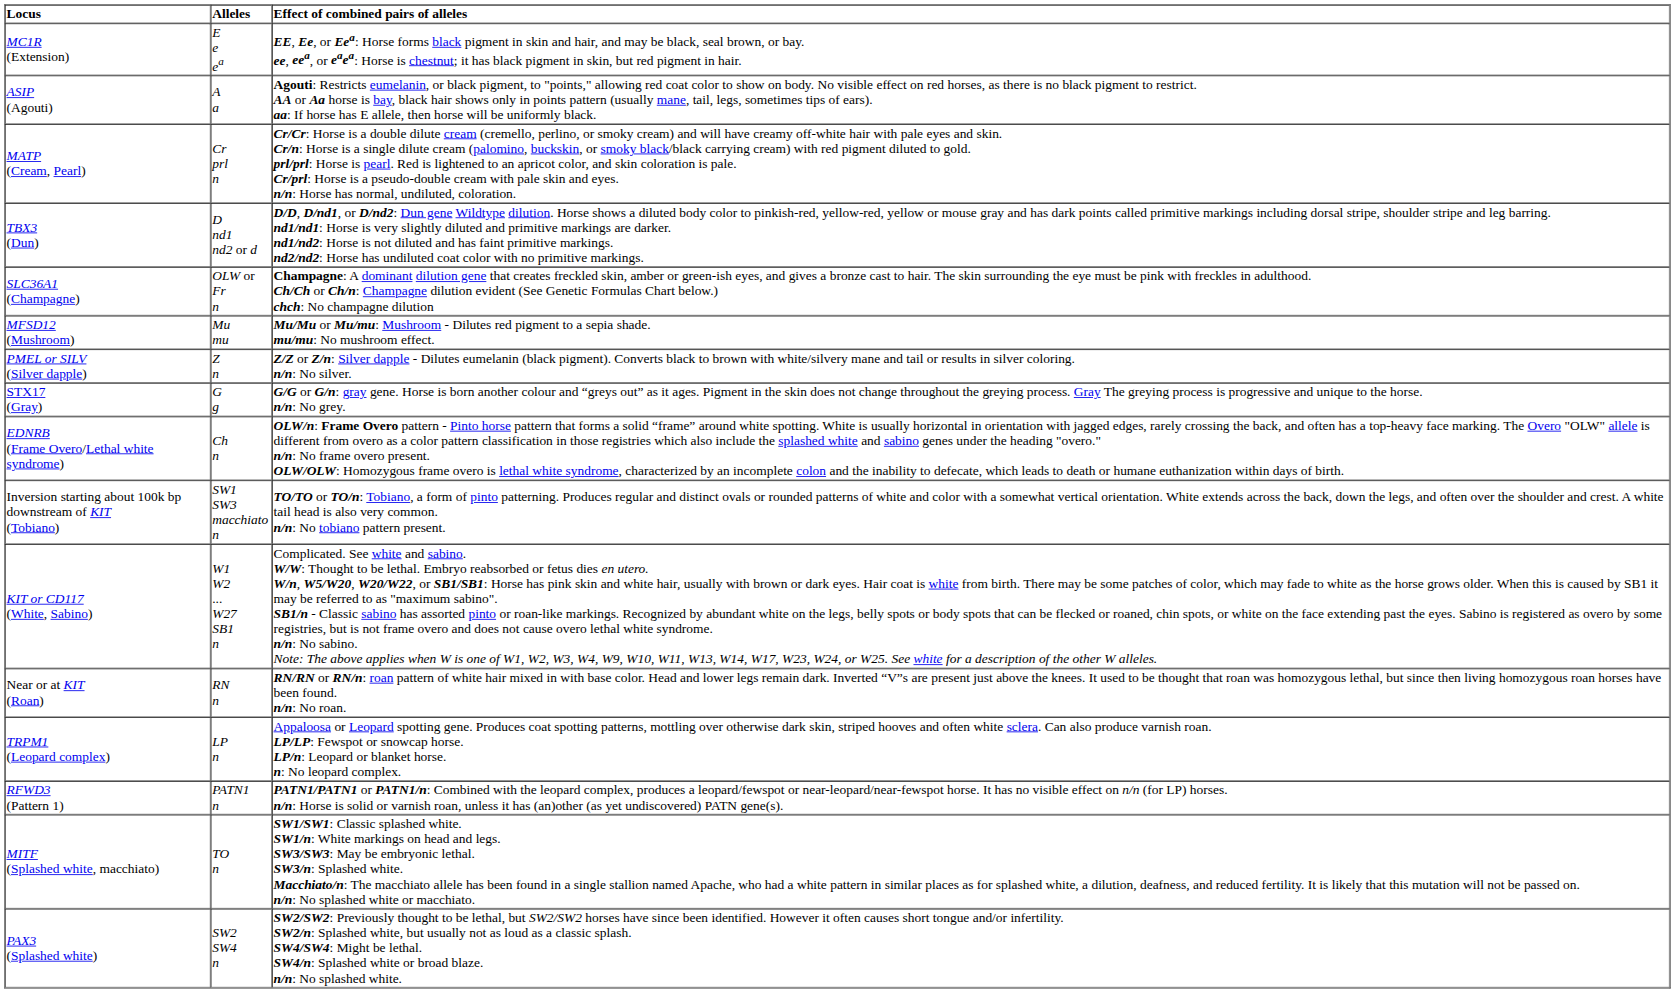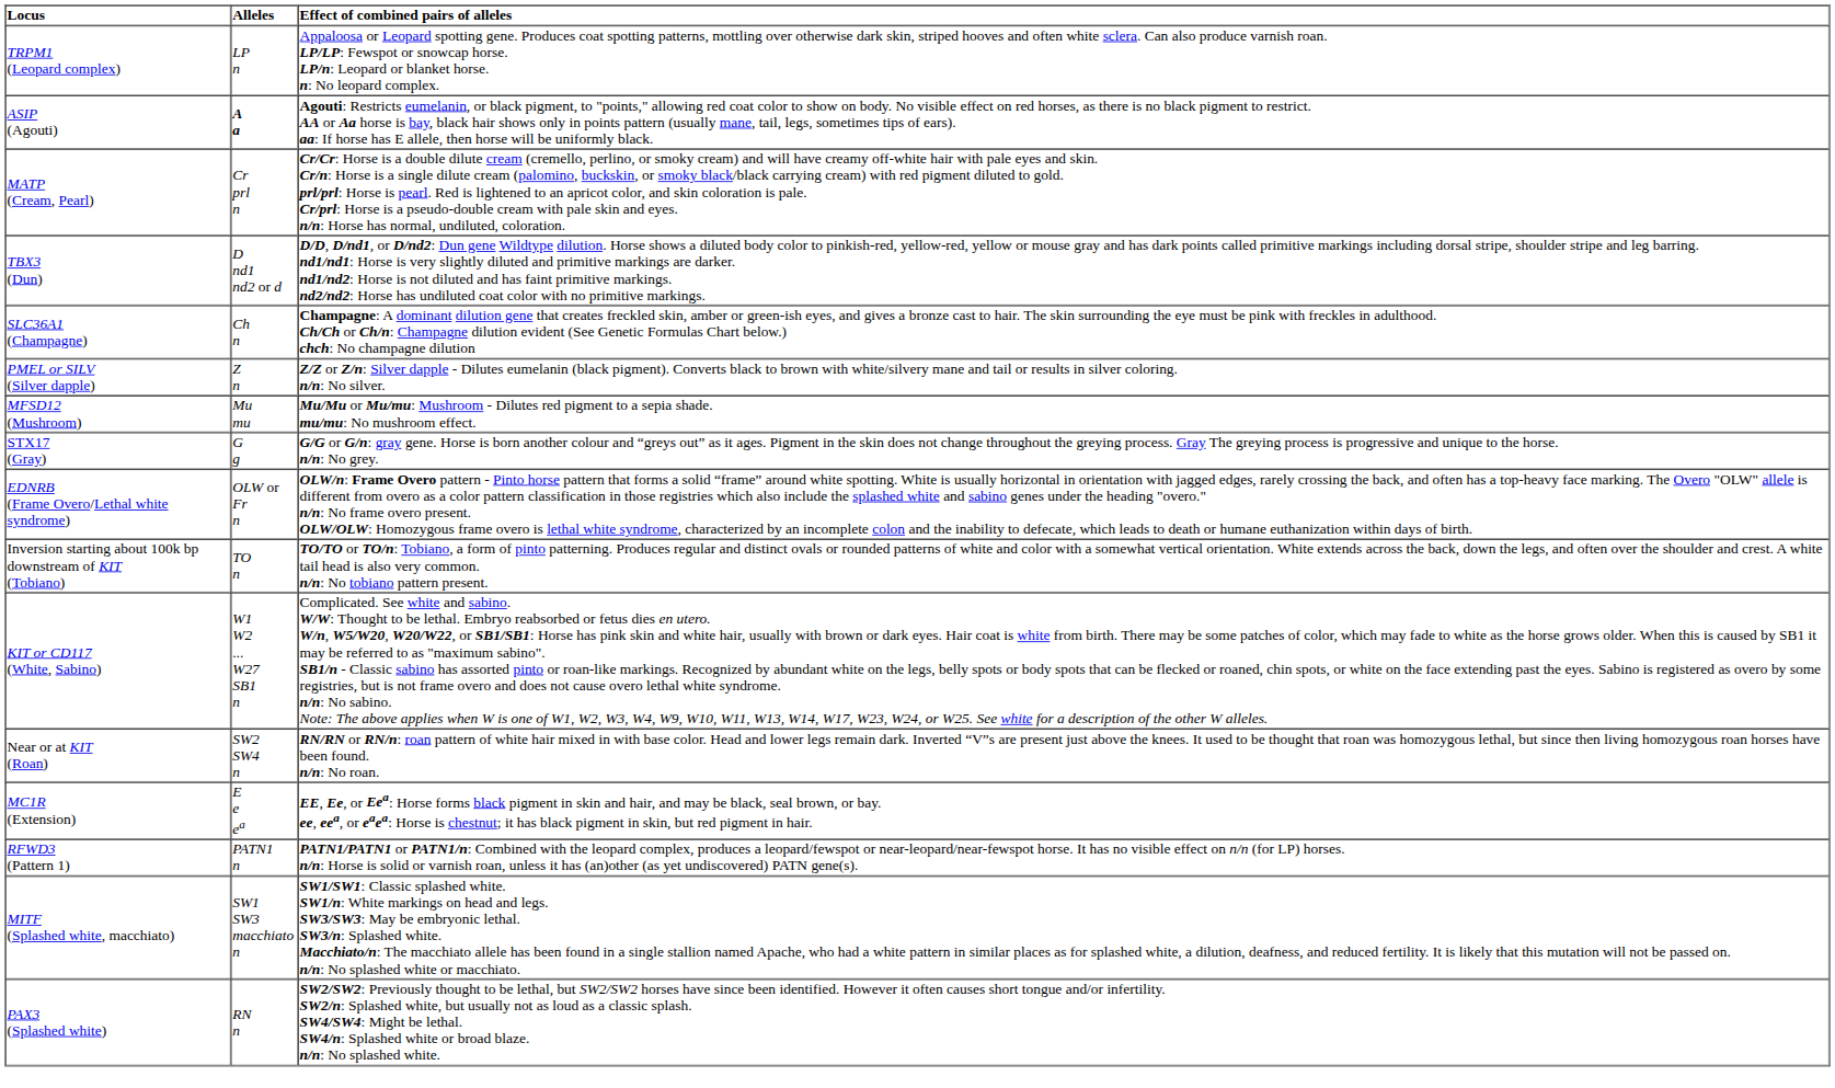rows swapped: MC1R (Extension) <-> TRPM1 (Leopard complex)
ASIP (Agouti) | Alleles: normal -> bold
SLC36A1 (Champagne) | Alleles: OLW or Fr n -> Ch n
rows swapped: PMEL or SILV (Silver dapple) <-> MFSD12 (Mushroom)
EDNRB (Frame Overo/Lethal white syndrome) | Alleles: Ch n -> OLW or Fr n
Inversion starting about 100k bp downstream of KIT (Tobiano) | Alleles: SW1 SW3 macchiato n -> TO n
Near or at KIT (Roan) | Alleles: RN n -> SW2 SW4 n
MITF (Splashed white, macchiato) | Alleles: TO n -> SW1 SW3 macchiato n
PAX3 (Splashed white) | Alleles: SW2 SW4 n -> RN n
